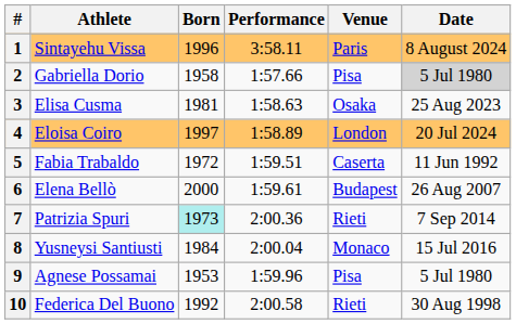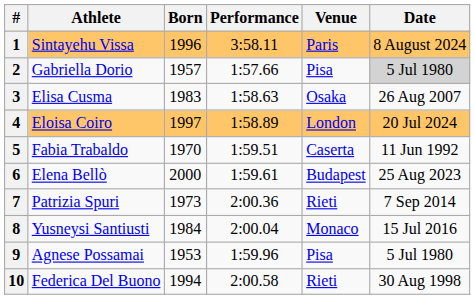2 | Born: 1958 -> 1957
3 | Born: 1981 -> 1983
3 | Date: 25 Aug 2023 -> 26 Aug 2007
5 | Born: 1972 -> 1970
6 | Date: 26 Aug 2007 -> 25 Aug 2023
7 | Born: paleturquoise background -> no background
10 | Born: 1992 -> 1994
